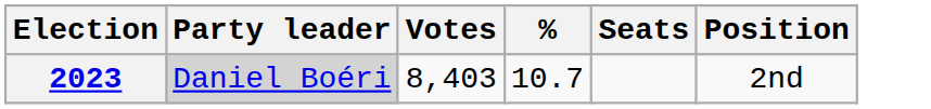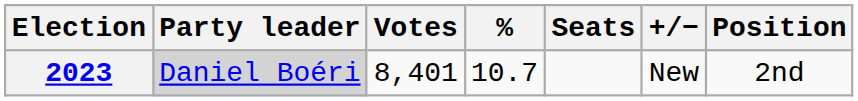+ column: +/− | New
2023 | Votes: 8,403 -> 8,401
